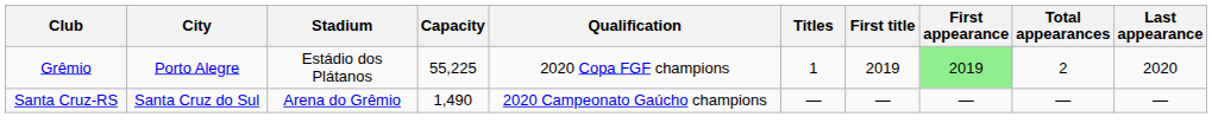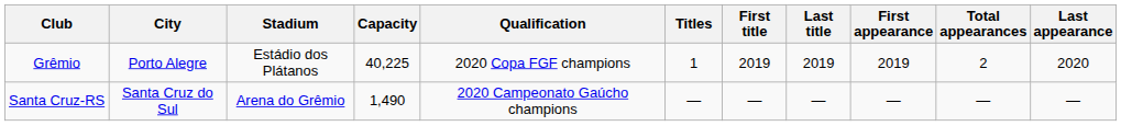+ column: Last title | 2019 | —
Grêmio | Capacity: 55,225 -> 40,225
Grêmio | First appearance: lightgreen background -> no background
